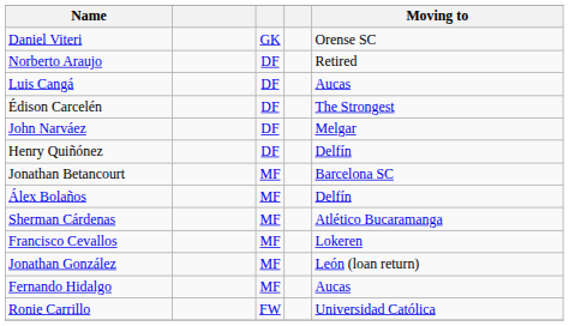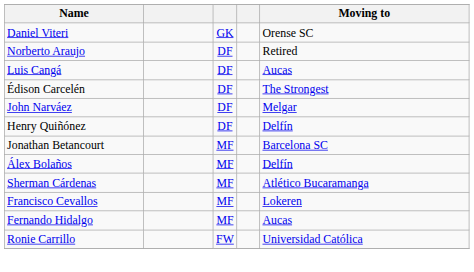- row: Jonathan González | MF | León (loan return)
